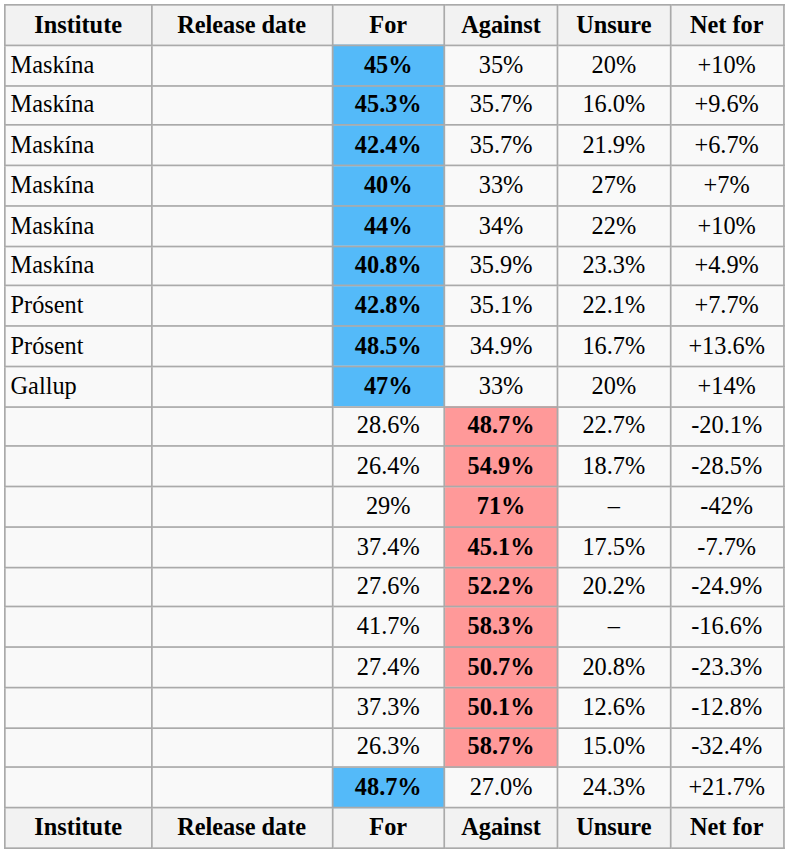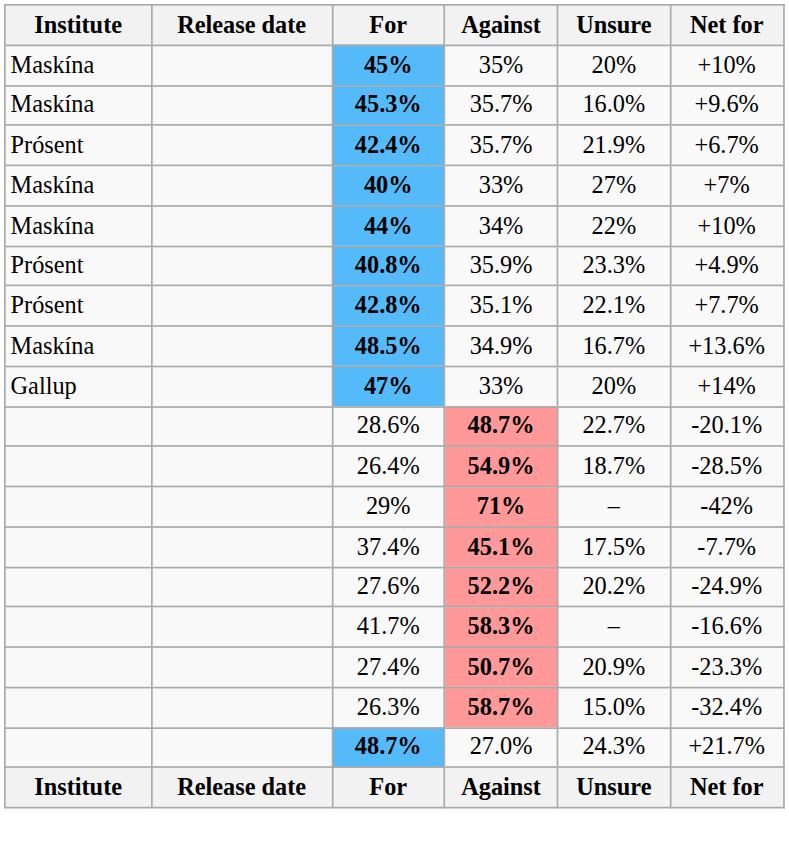42.4% | Institute: Maskína -> Prósent
40.8% | Institute: Maskína -> Prósent
48.5% | Institute: Prósent -> Maskína
27.4% | Unsure: 20.8% -> 20.9%
- row: 37.3% | 50.1% | 12.6% | -12.8%
